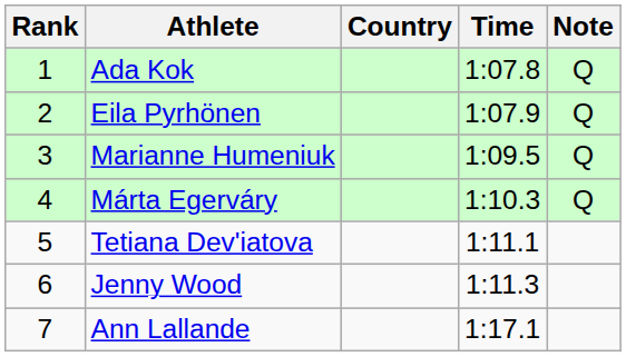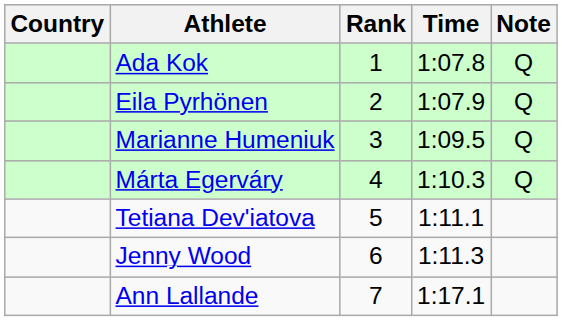columns swapped: Rank <-> Country
